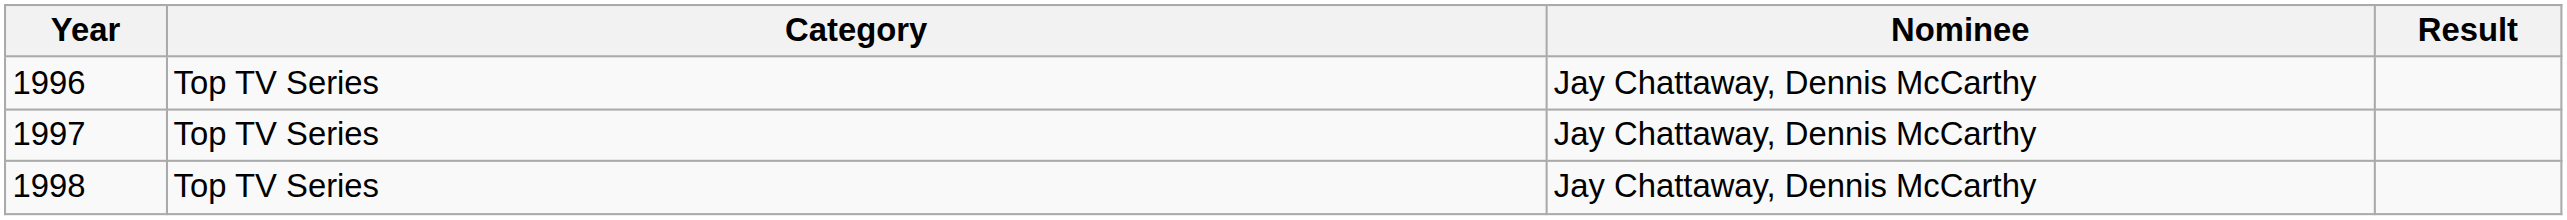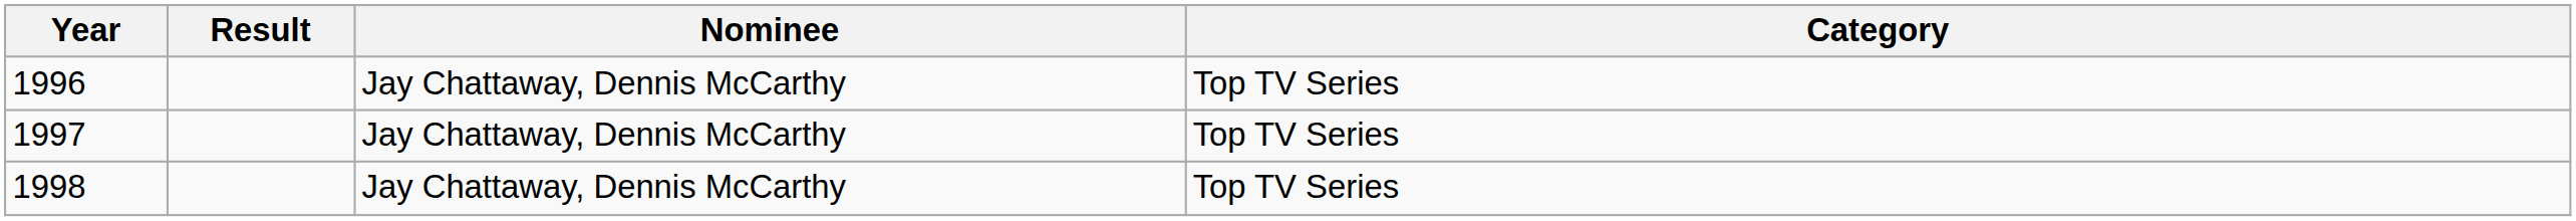columns swapped: Category <-> Result
